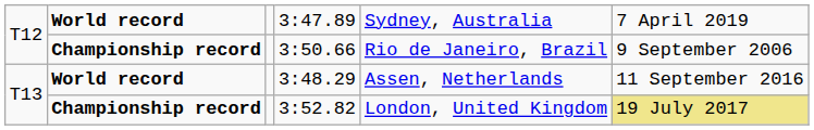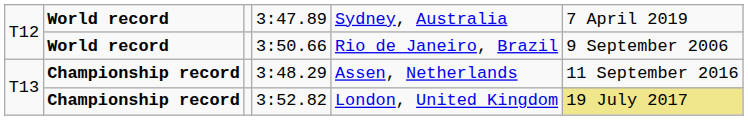3:50.66 | column 2: Championship record -> World record
3:48.29 | column 2: World record -> Championship record
